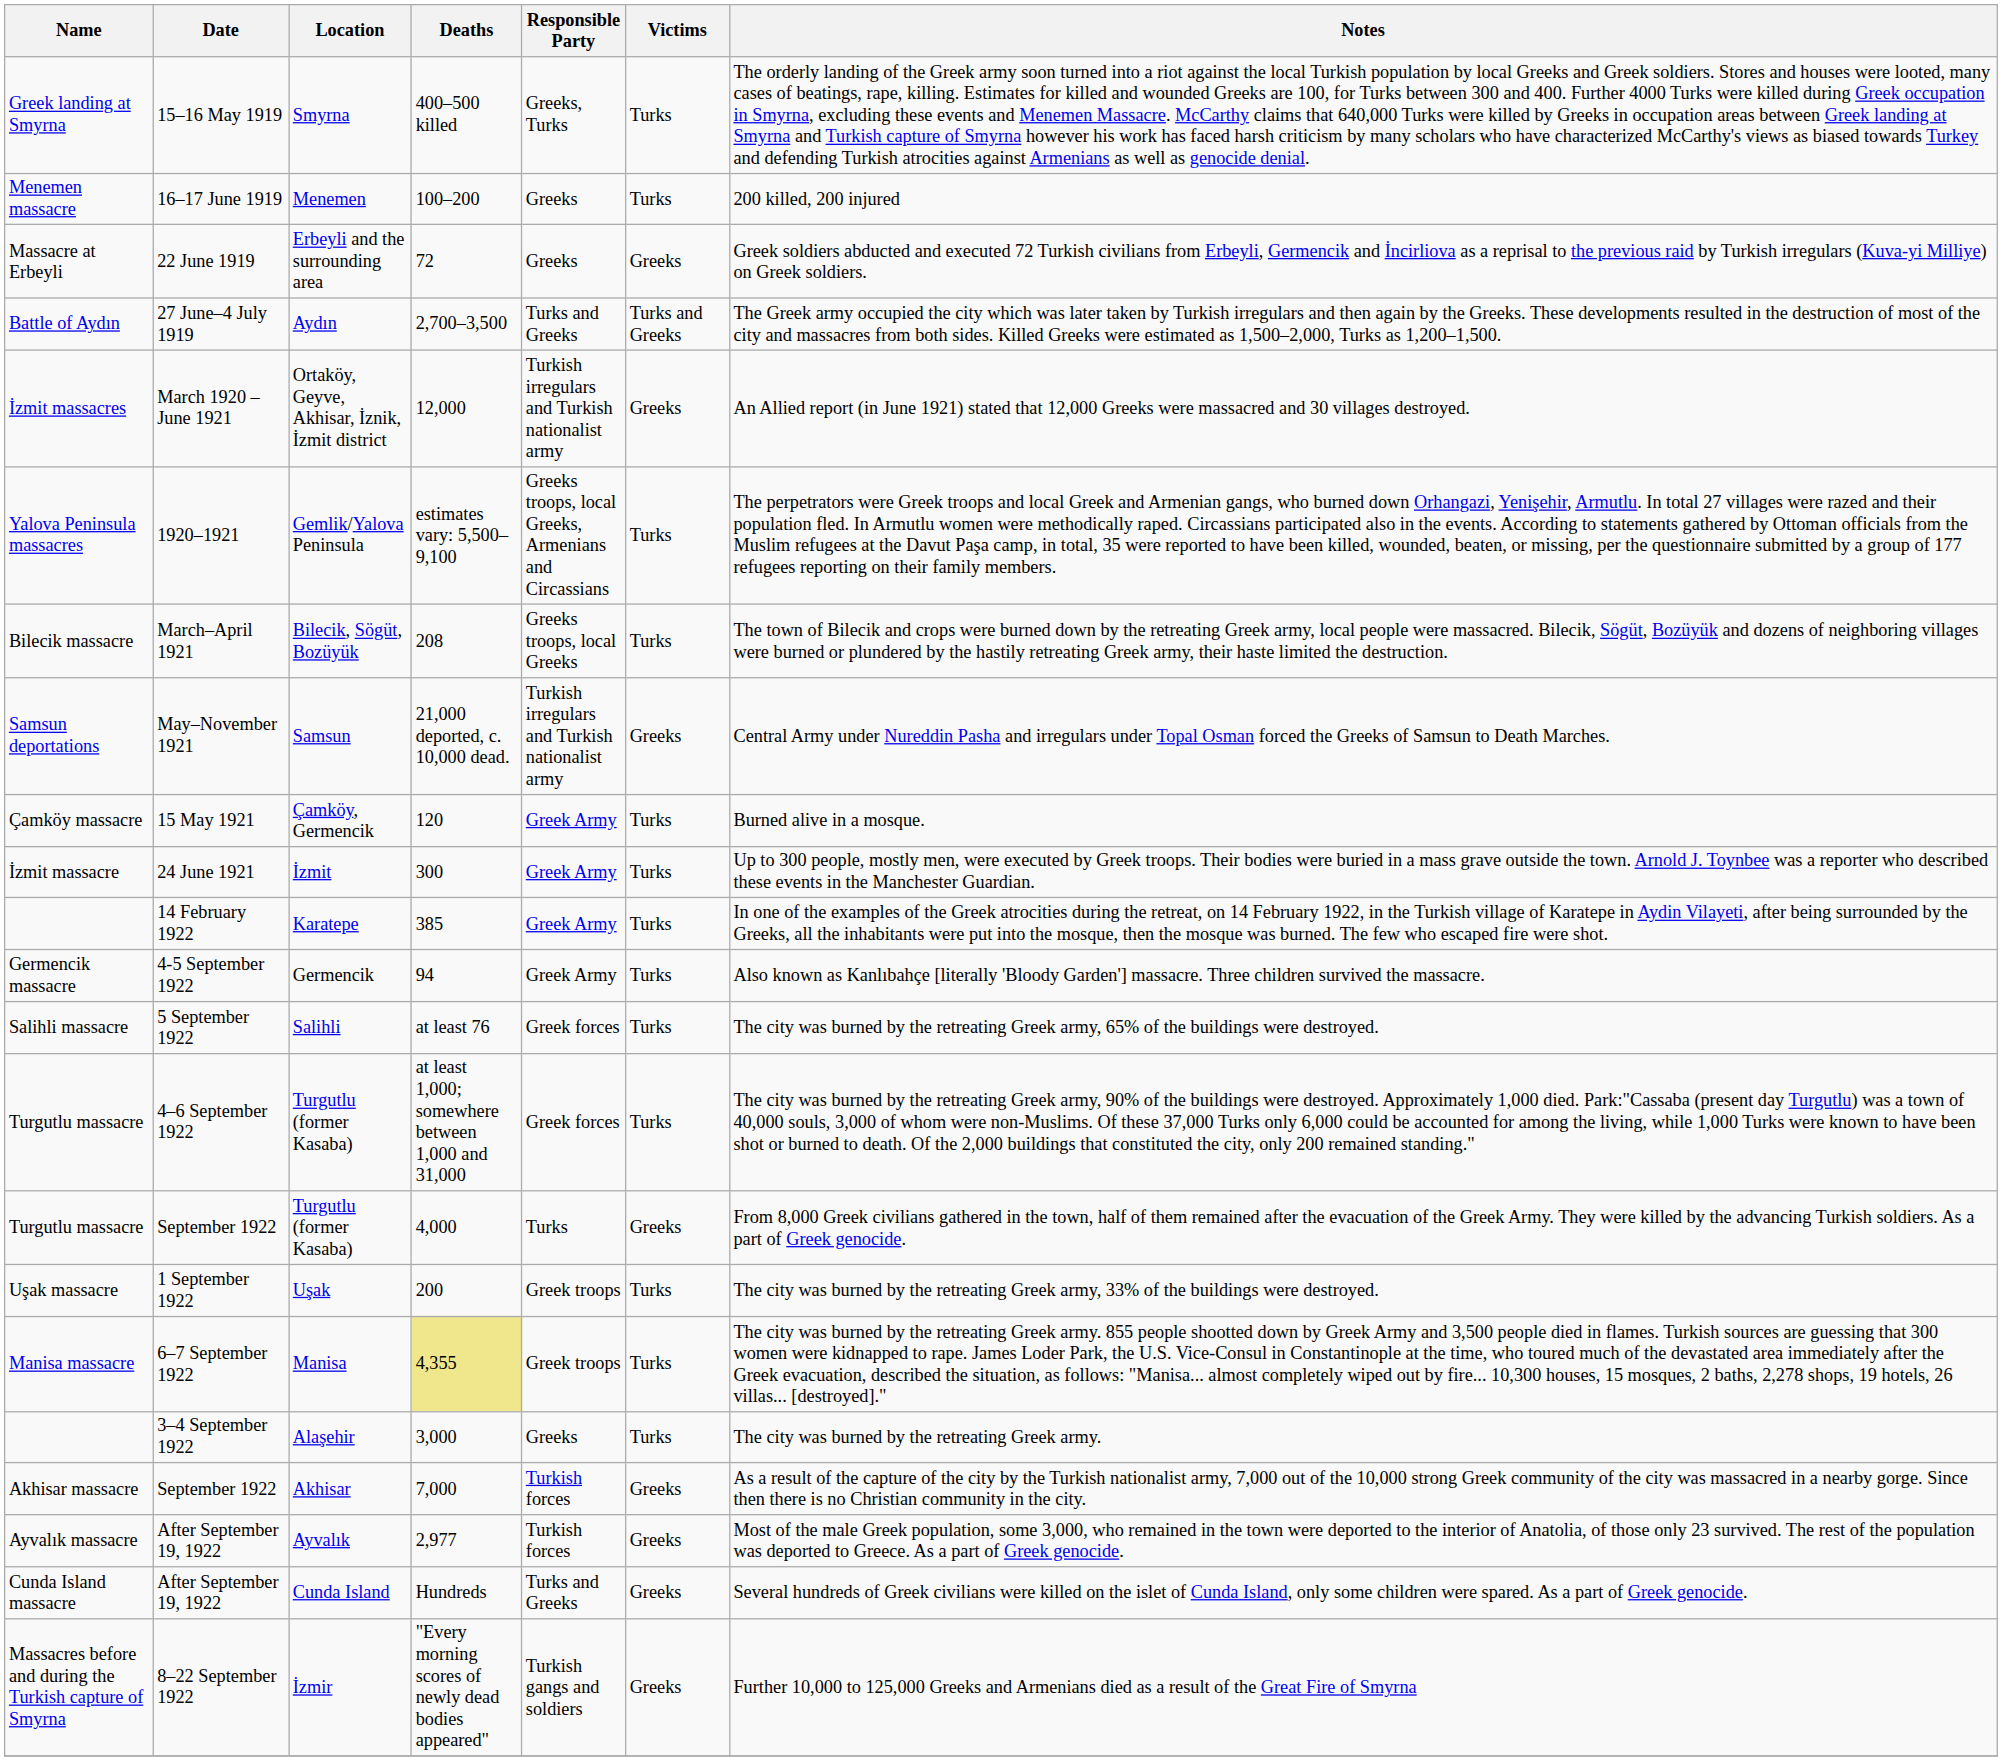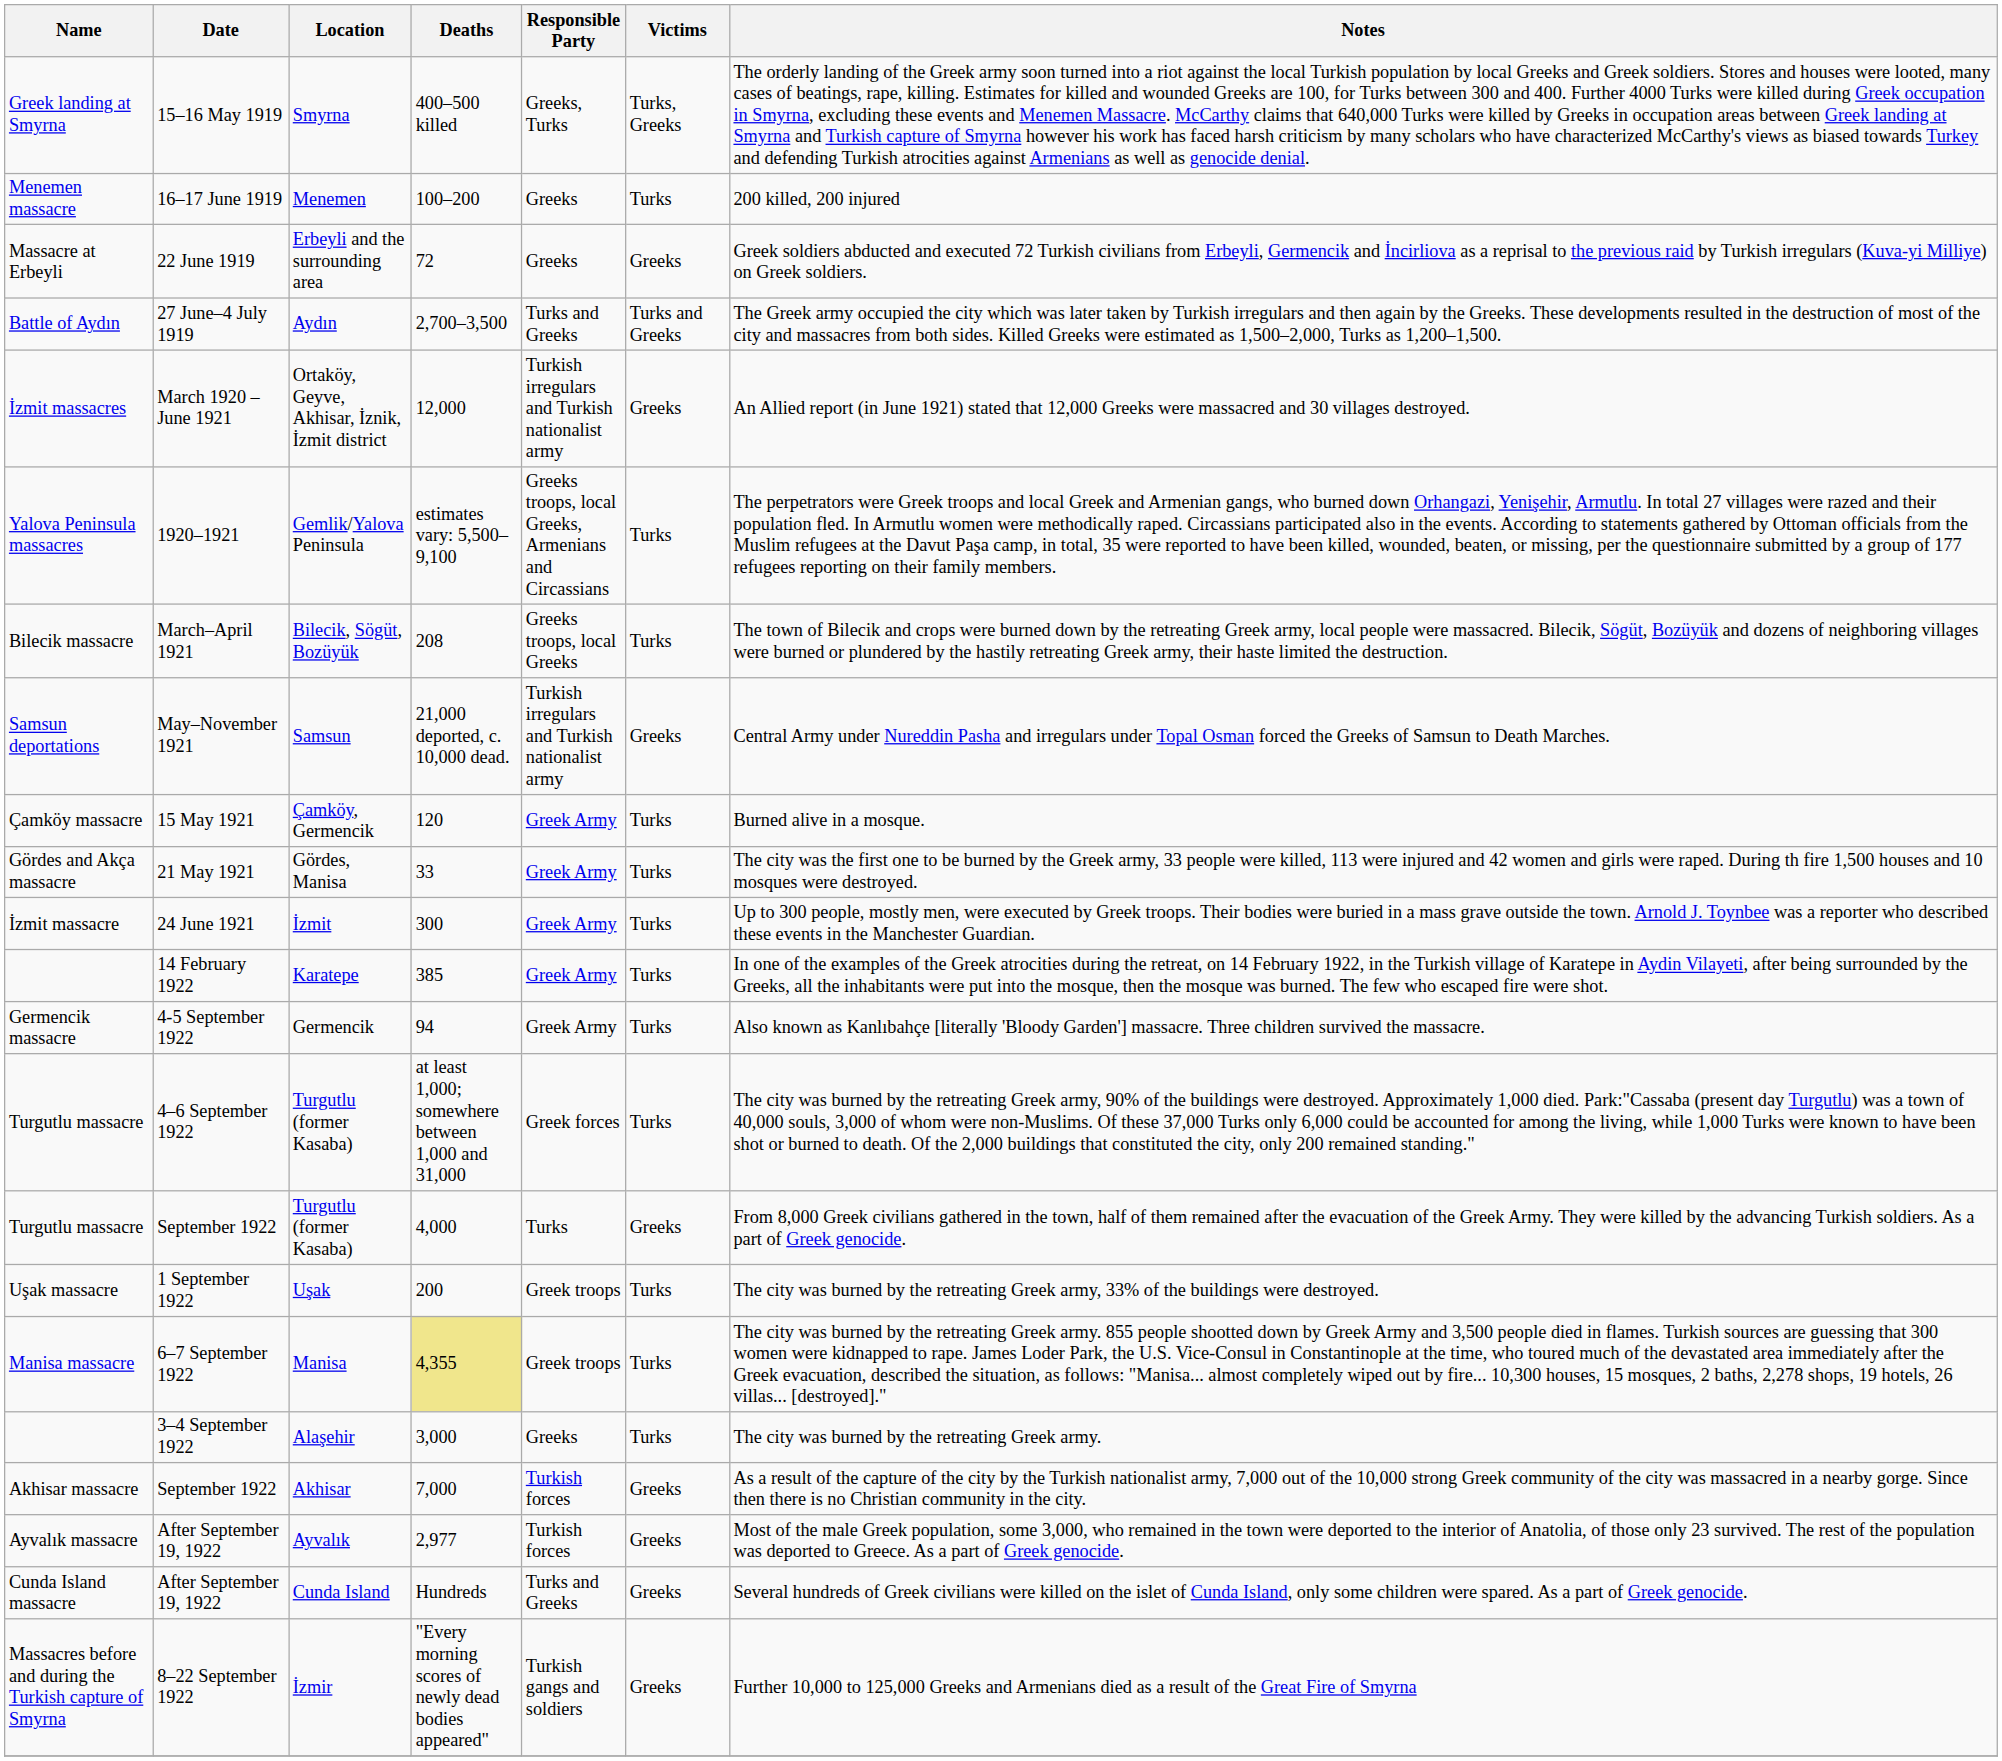Smyrna | Victims: Turks -> Turks, Greeks
+ row: Gördes and Akça massacre | 21 May 1921 | Gördes, Manisa | 33 | Greek Army | Turks | The city was the first one to be burned by the Greek army, 33 people were killed, 113 were injured and 42 women and girls were raped. During th fire 1,500 houses and 10 mosques were destroyed.
- row: Salihli massacre | 5 September 1922 | Salihli | at least 76 | Greek forces | Turks | The city was burned by the retreating Greek army, 65% of the buildings were destroyed.
